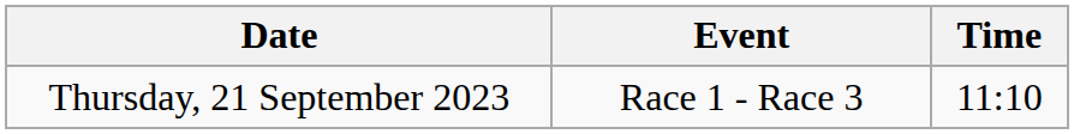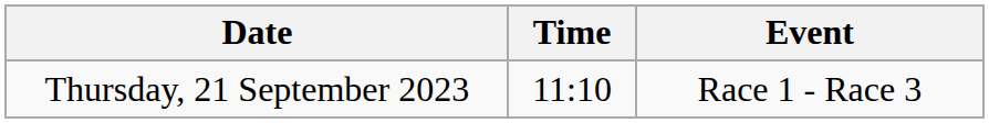columns swapped: Time <-> Event
